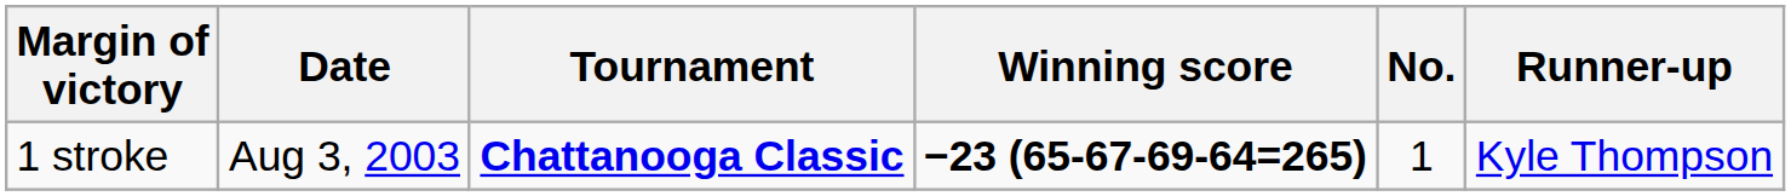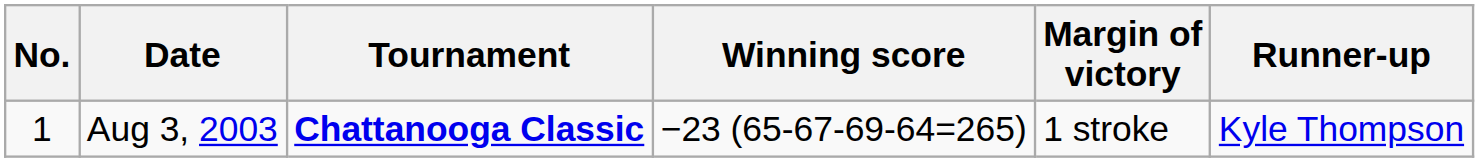columns swapped: No. <-> Margin of victory
Aug 3, 2003 | Winning score: bold -> normal
